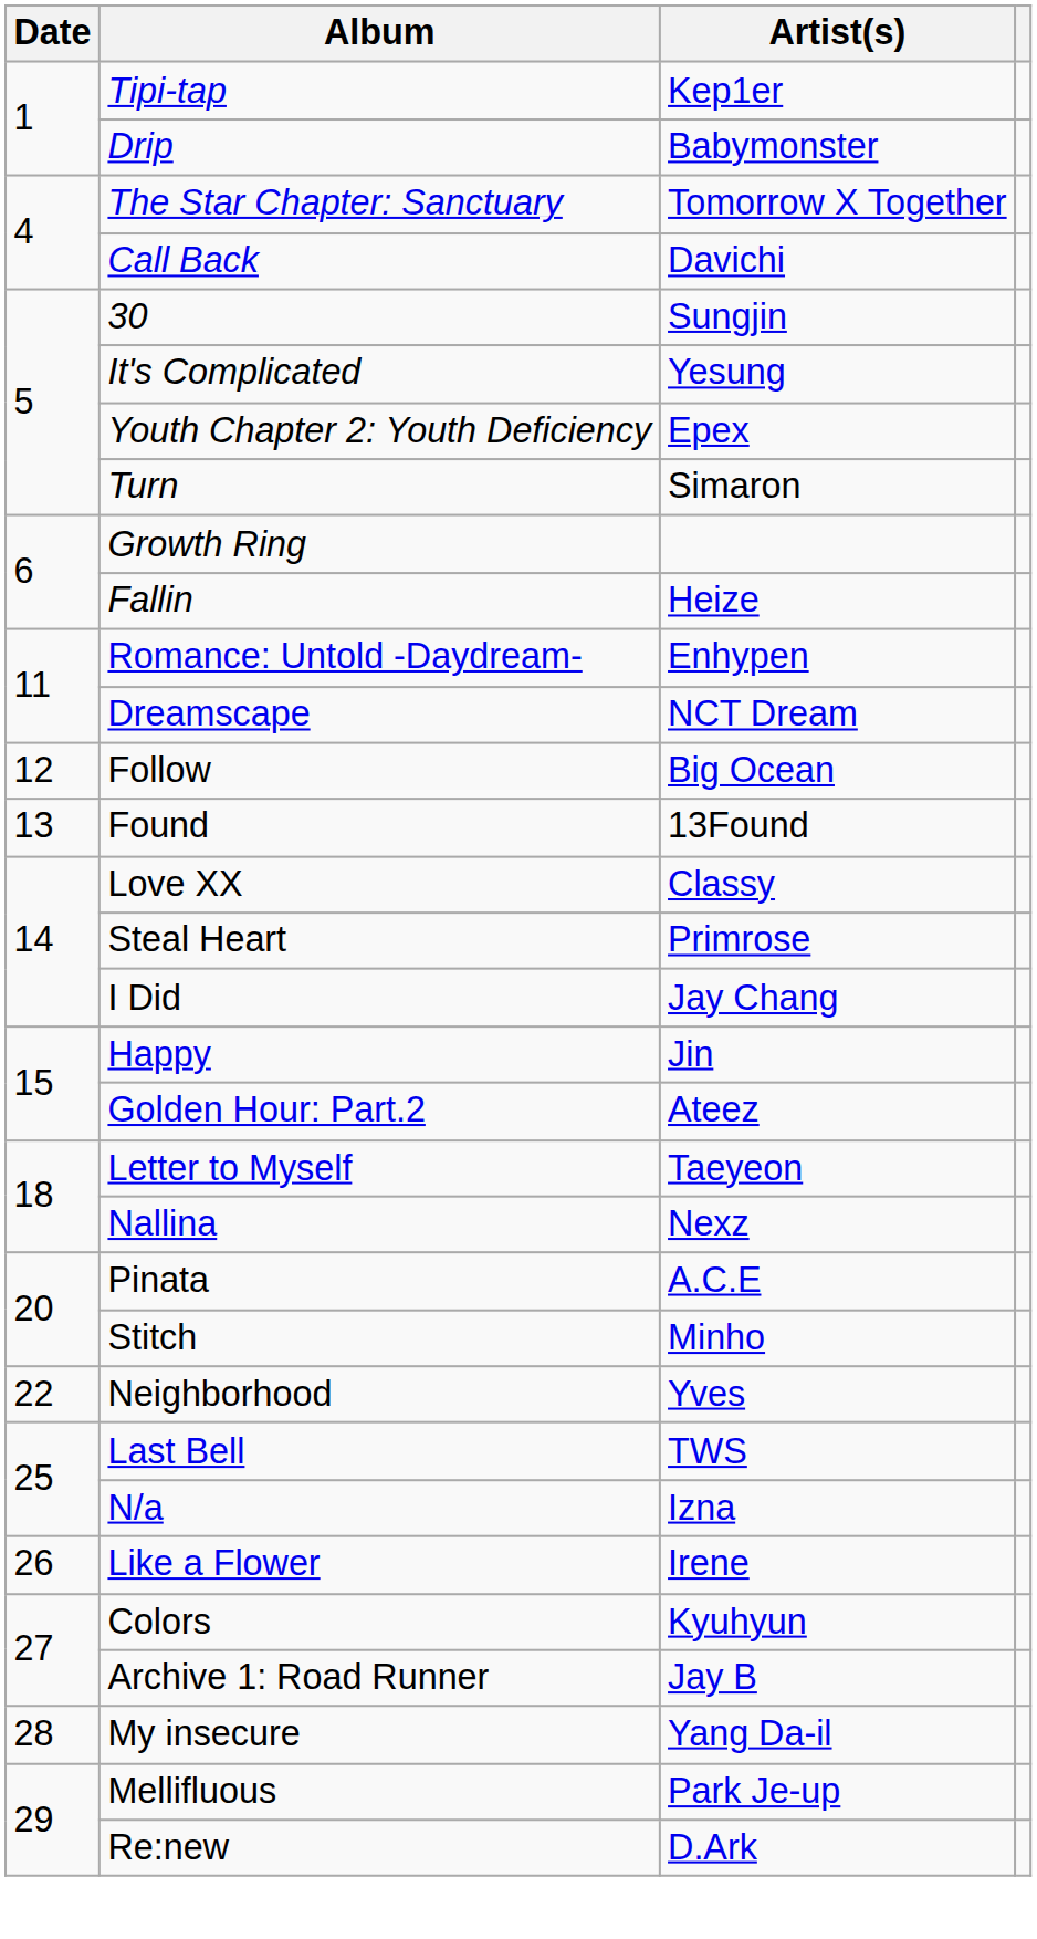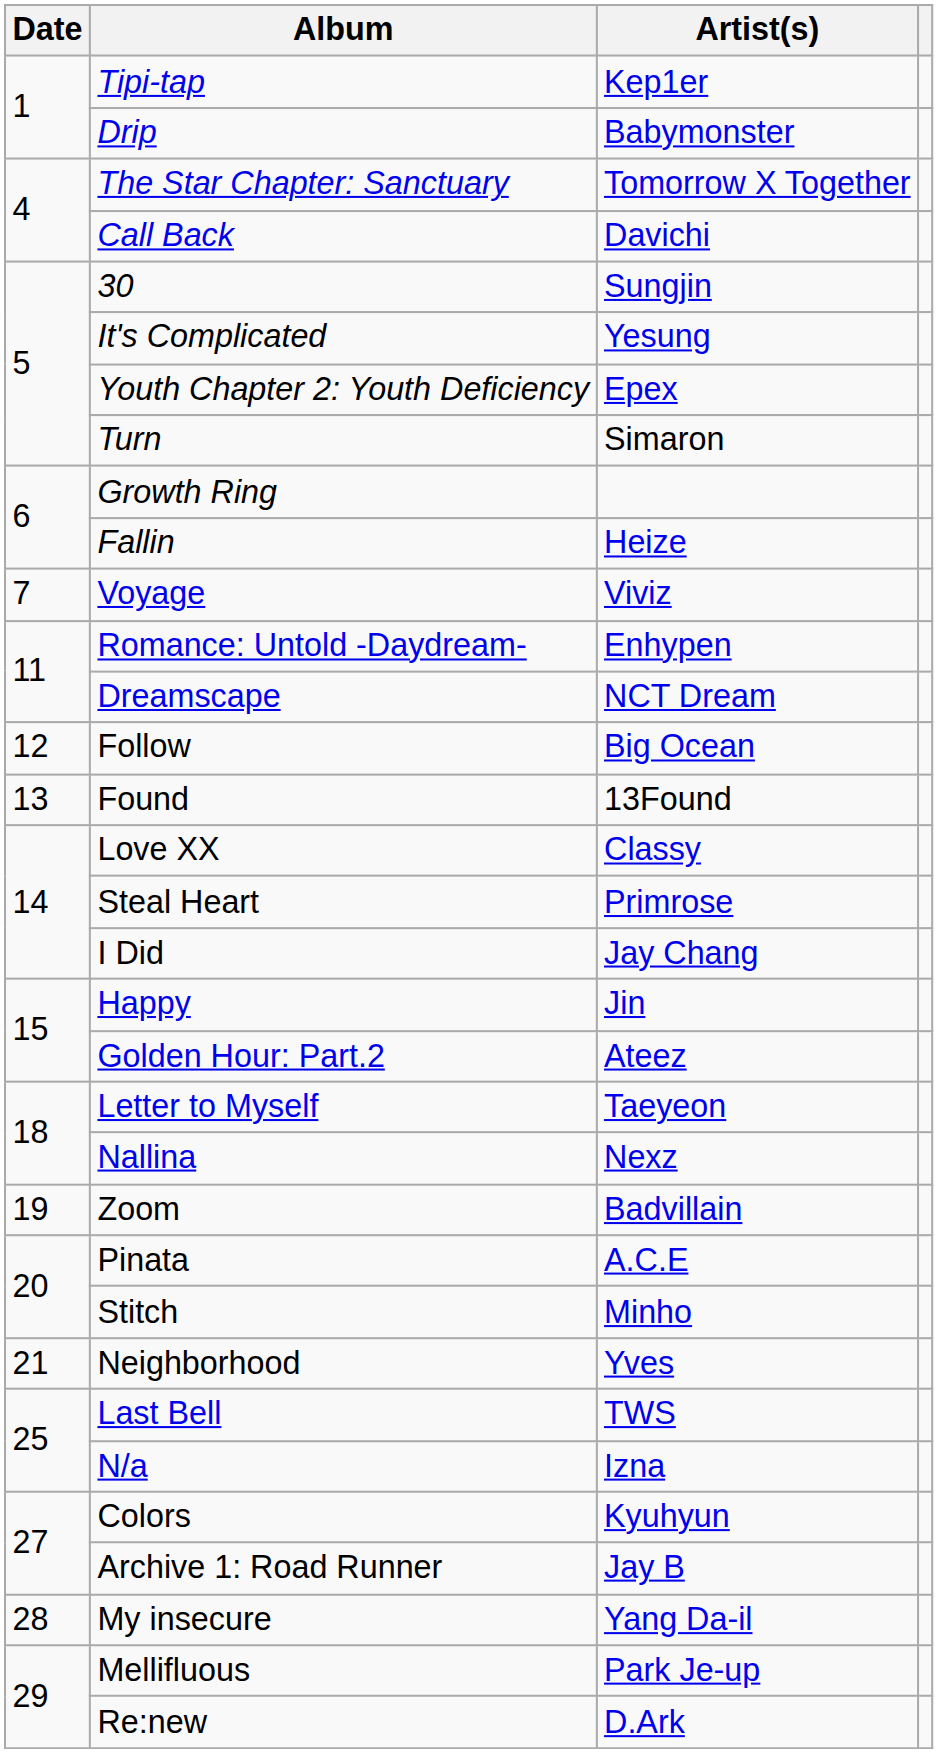+ row: 7 | Voyage | Viviz
+ row: 19 | Zoom | Badvillain
Neighborhood | Date: 22 -> 21
- row: 26 | Like a Flower | Irene
